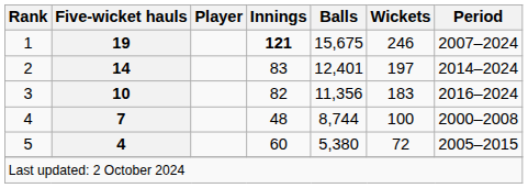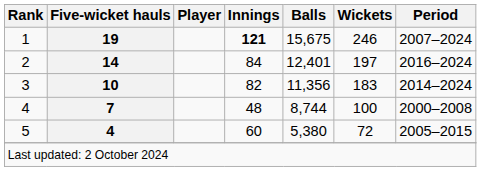2 | Innings: 83 -> 84
2 | Period: 2014–2024 -> 2016–2024
3 | Period: 2016–2024 -> 2014–2024
